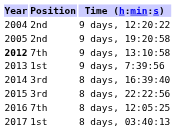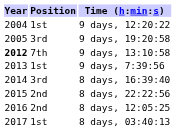9 days, 12:20:22 | Position: 2nd -> 1st
9 days, 19:20:58 | Position: 2nd -> 3rd
8 days, 22:22:56 | Position: 3rd -> 2nd
8 days, 12:05:25 | Position: 7th -> 2nd
